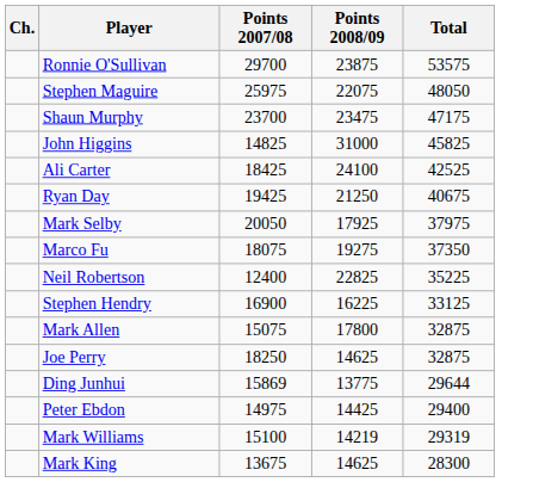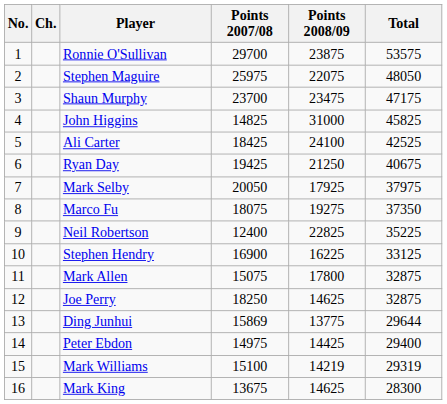+ column: No. | 1 | 2 | 3 | 4 | 5 | 6 | 7 | 8 | 9 | 10 | 11 | 12 | 13 | 14 | 15 | 16
